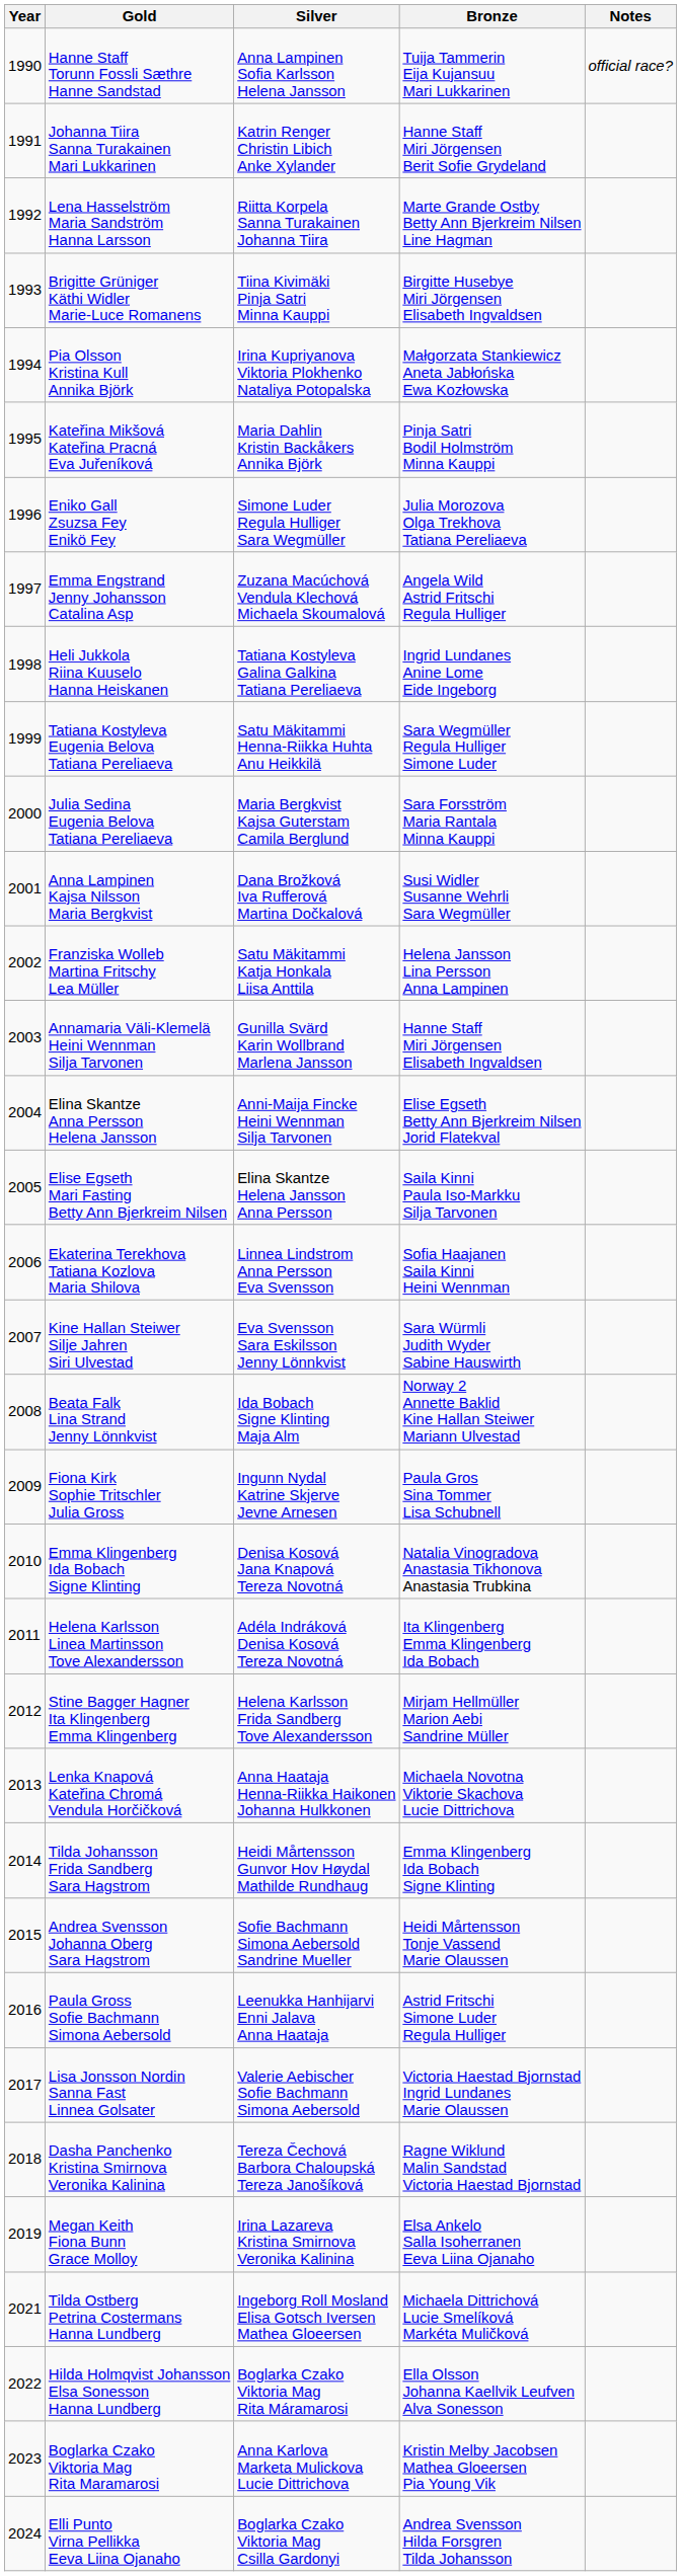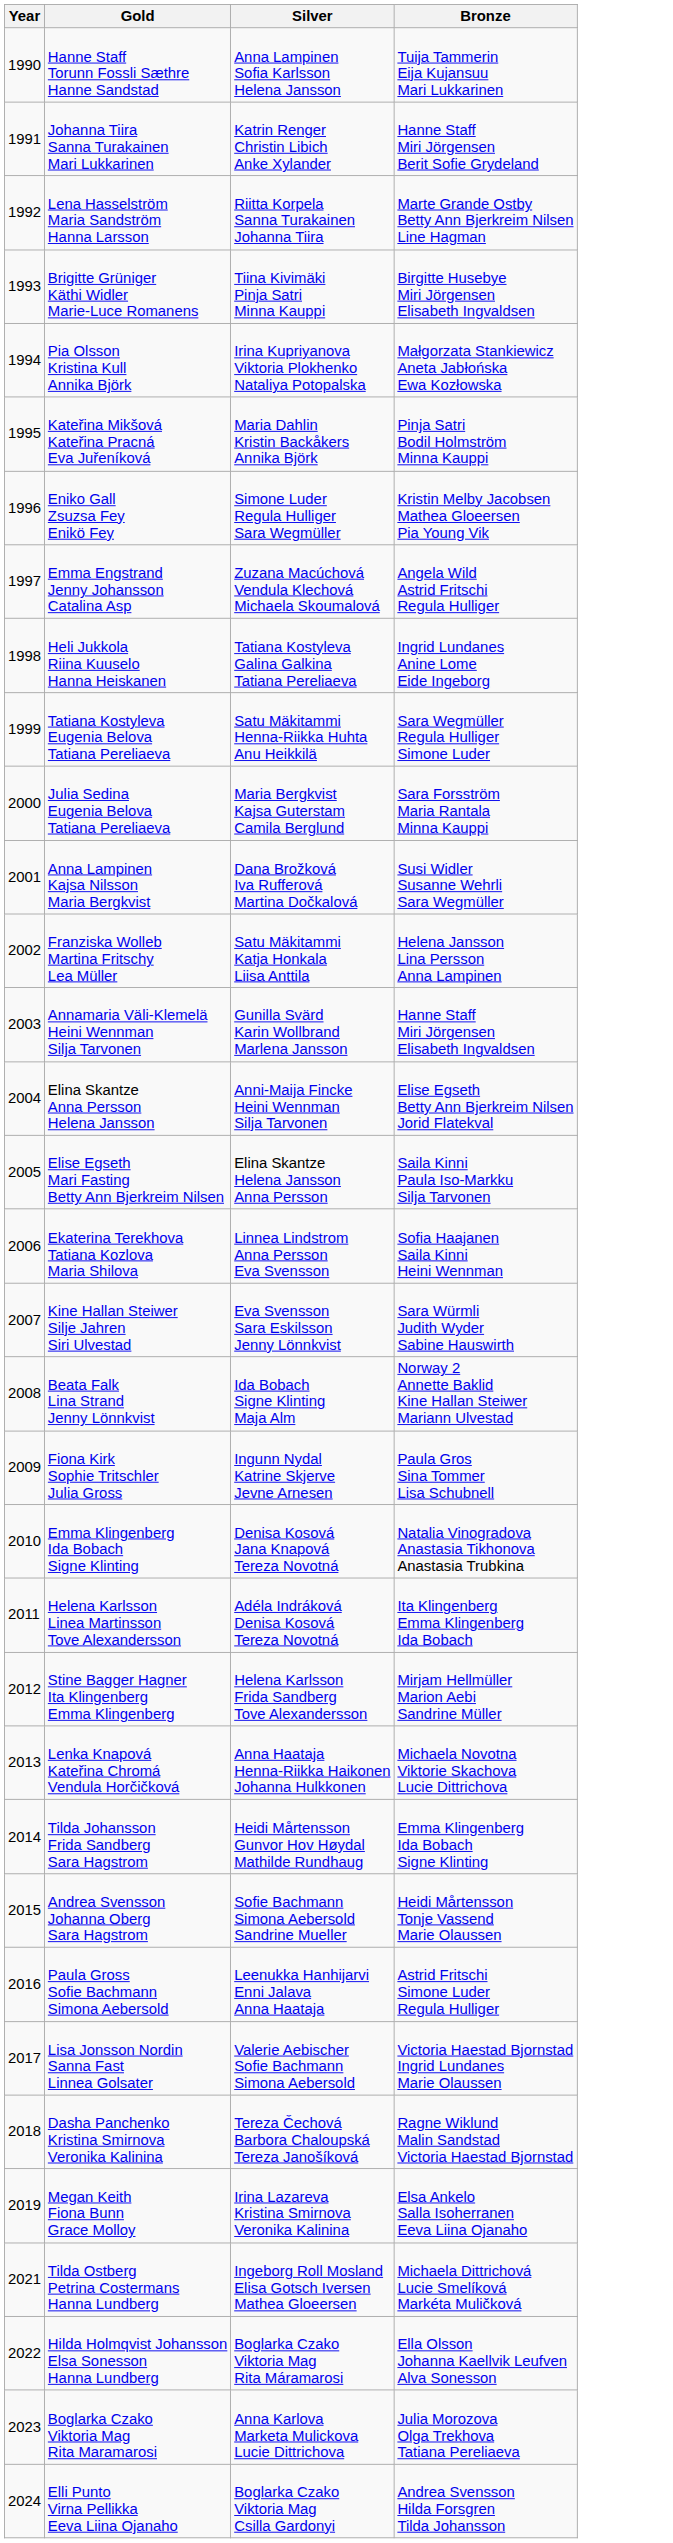- column: Notes | official race?
Eniko Gall Zsuzsa Fey Enikö Fey | Bronze: Julia Morozova Olga Trekhova Tatiana Pereliaeva -> Kristin Melby Jacobsen Mathea Gloeersen Pia Young Vik
Boglarka Czako Viktoria Mag Rita Maramarosi | Bronze: Kristin Melby Jacobsen Mathea Gloeersen Pia Young Vik -> Julia Morozova Olga Trekhova Tatiana Pereliaeva
